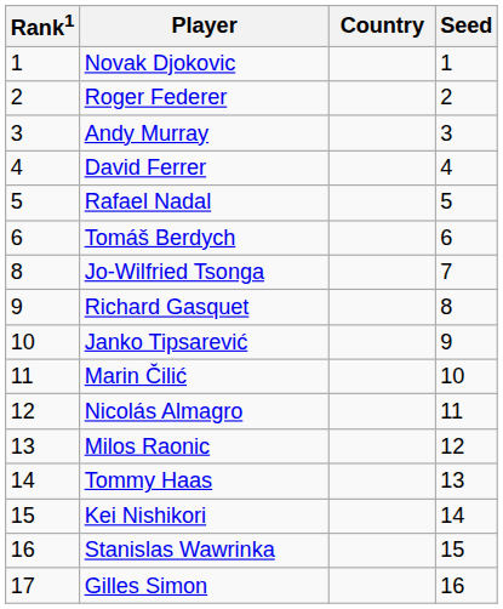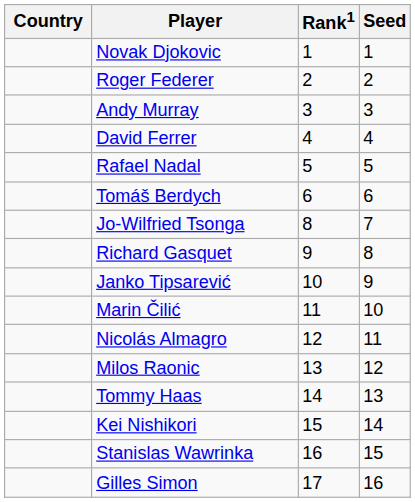columns swapped: Country <-> Rank1
